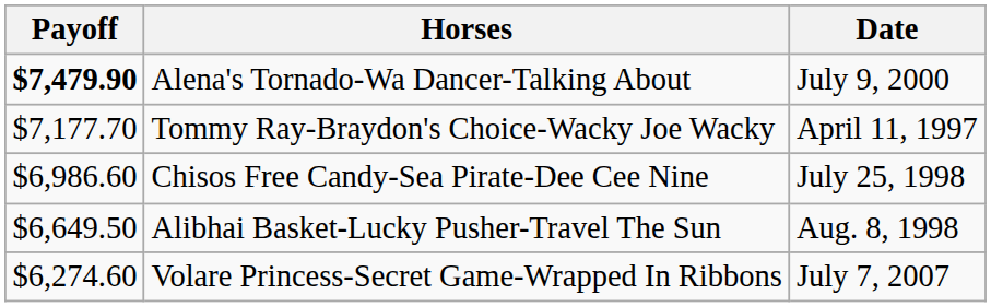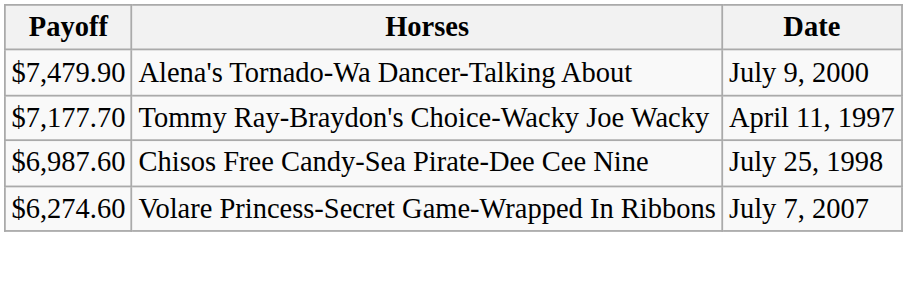Alena's Tornado-Wa Dancer-Talking About | Payoff: bold -> normal
Chisos Free Candy-Sea Pirate-Dee Cee Nine | Payoff: $6,986.60 -> $6,987.60
- row: $6,649.50 | Alibhai Basket-Lucky Pusher-Travel The Sun | Aug. 8, 1998
